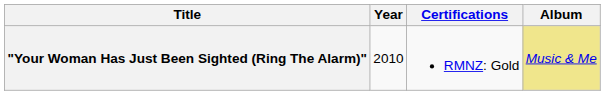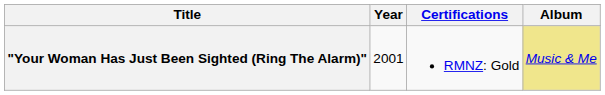"Your Woman Has Just Been Sighted (Ring The Alarm)" | Year: 2010 -> 2001
